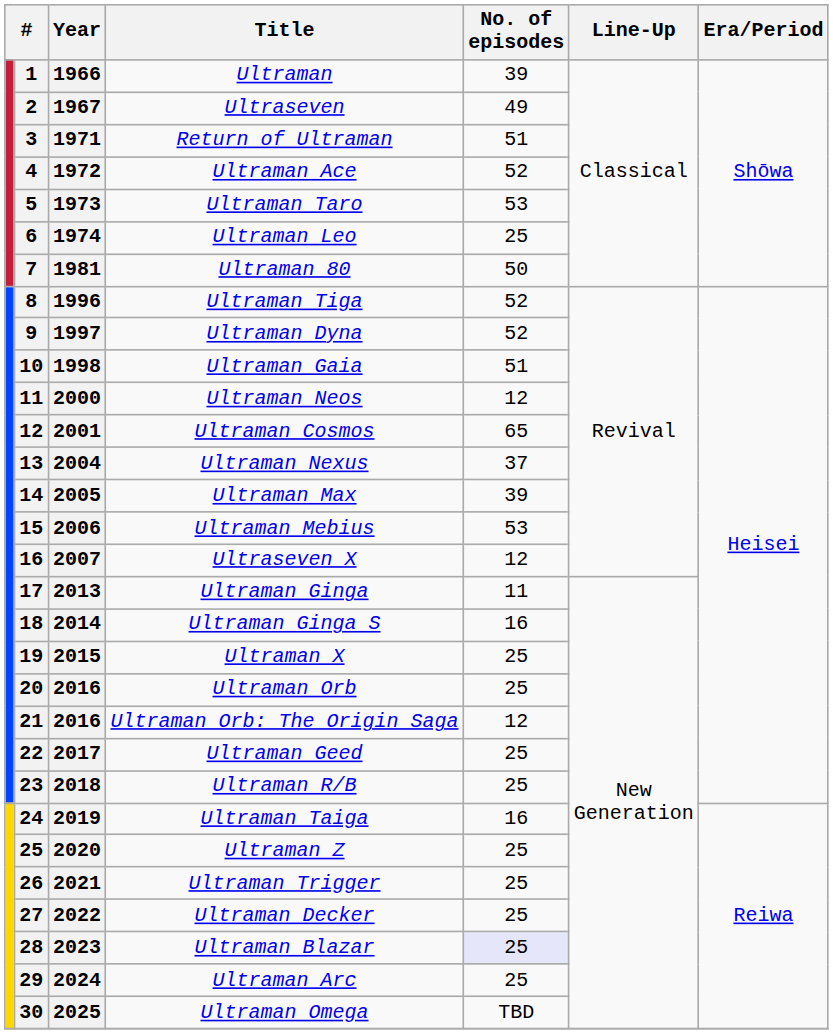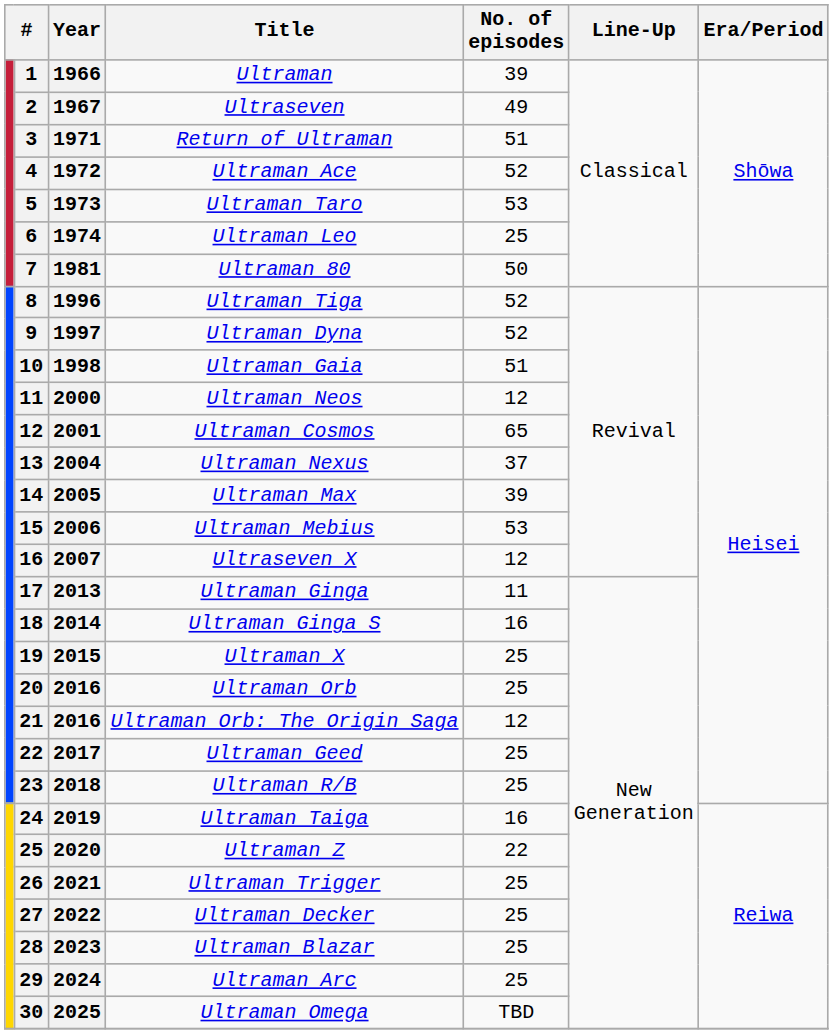Ultraman Z | No. of episodes: 25 -> 22
Ultraman Blazar | No. of episodes: lavender background -> no background
